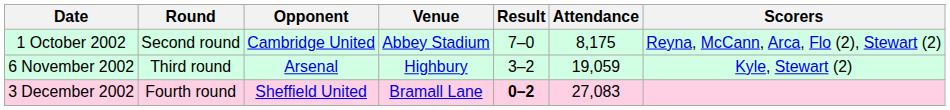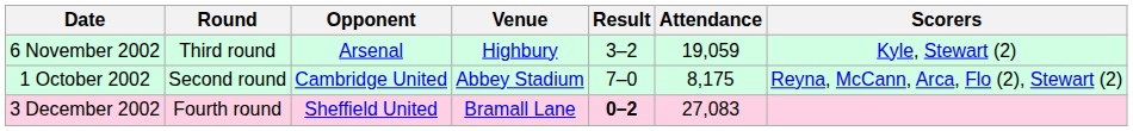rows swapped: 1 October 2002 <-> 6 November 2002
